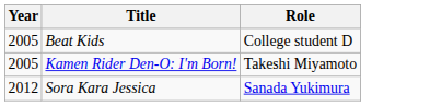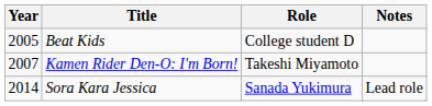+ column: Notes | Lead role
Kamen Rider Den-O: I'm Born! | Year: 2005 -> 2007
Sora Kara Jessica | Year: 2012 -> 2014
